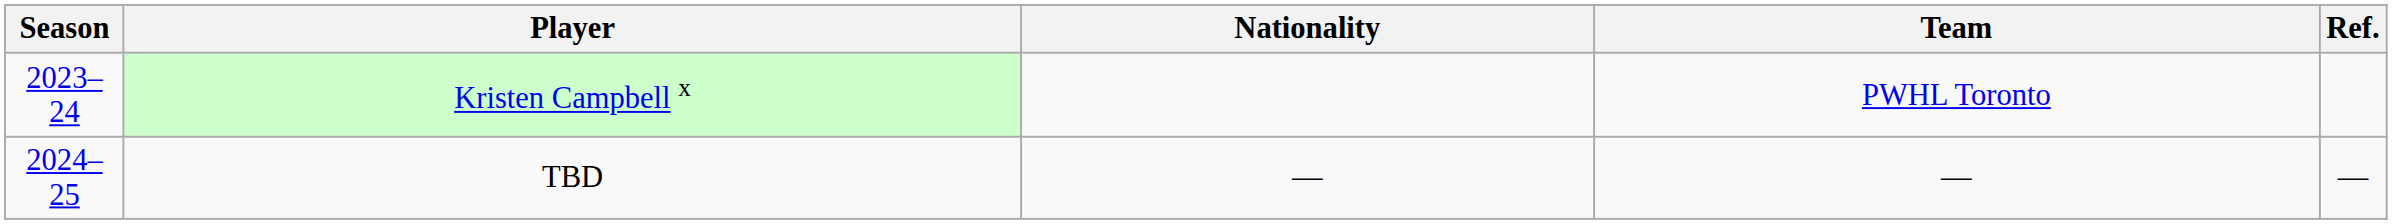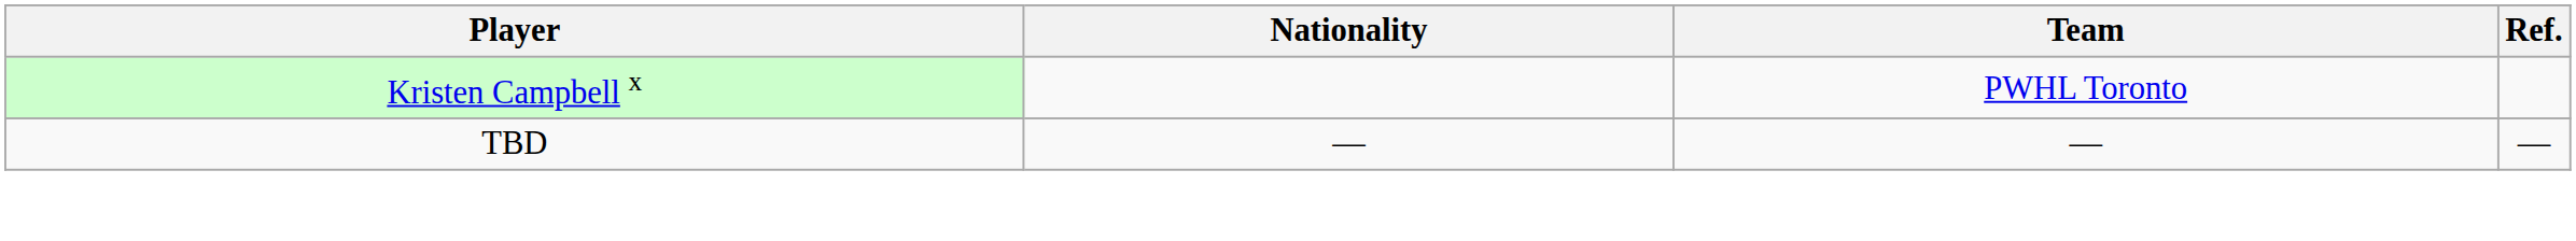- column: Season | 2023–24 | 2024–25
